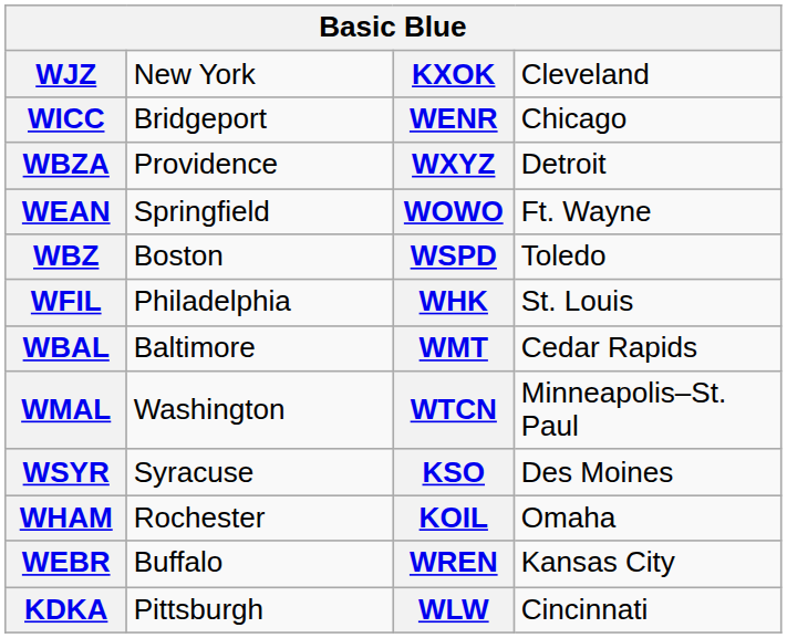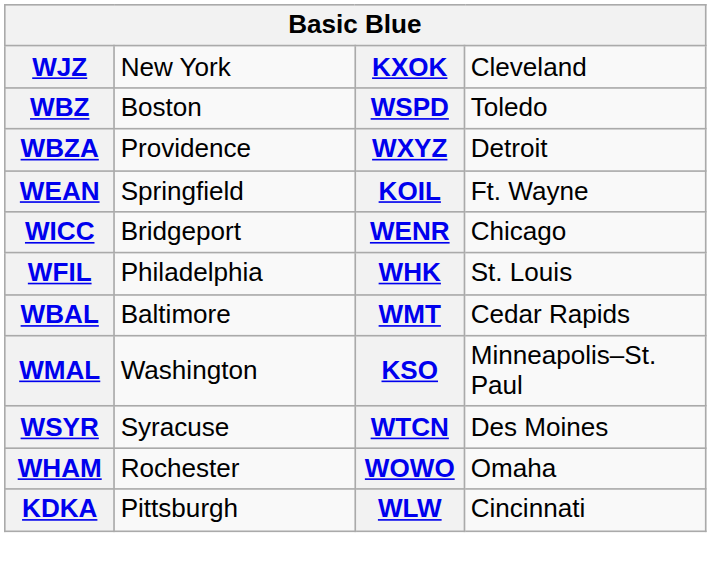rows swapped: WBZ <-> WICC
WEAN | column 3: WOWO -> KOIL
WMAL | column 3: WTCN -> KSO
WSYR | column 3: KSO -> WTCN
WHAM | column 3: KOIL -> WOWO
- row: WEBR | Buffalo | WREN | Kansas City
